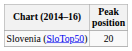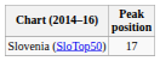Slovenia (SloTop50) | Peak position: 20 -> 17
